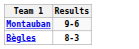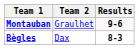+ column: Team 2 | Graulhet | Dax
